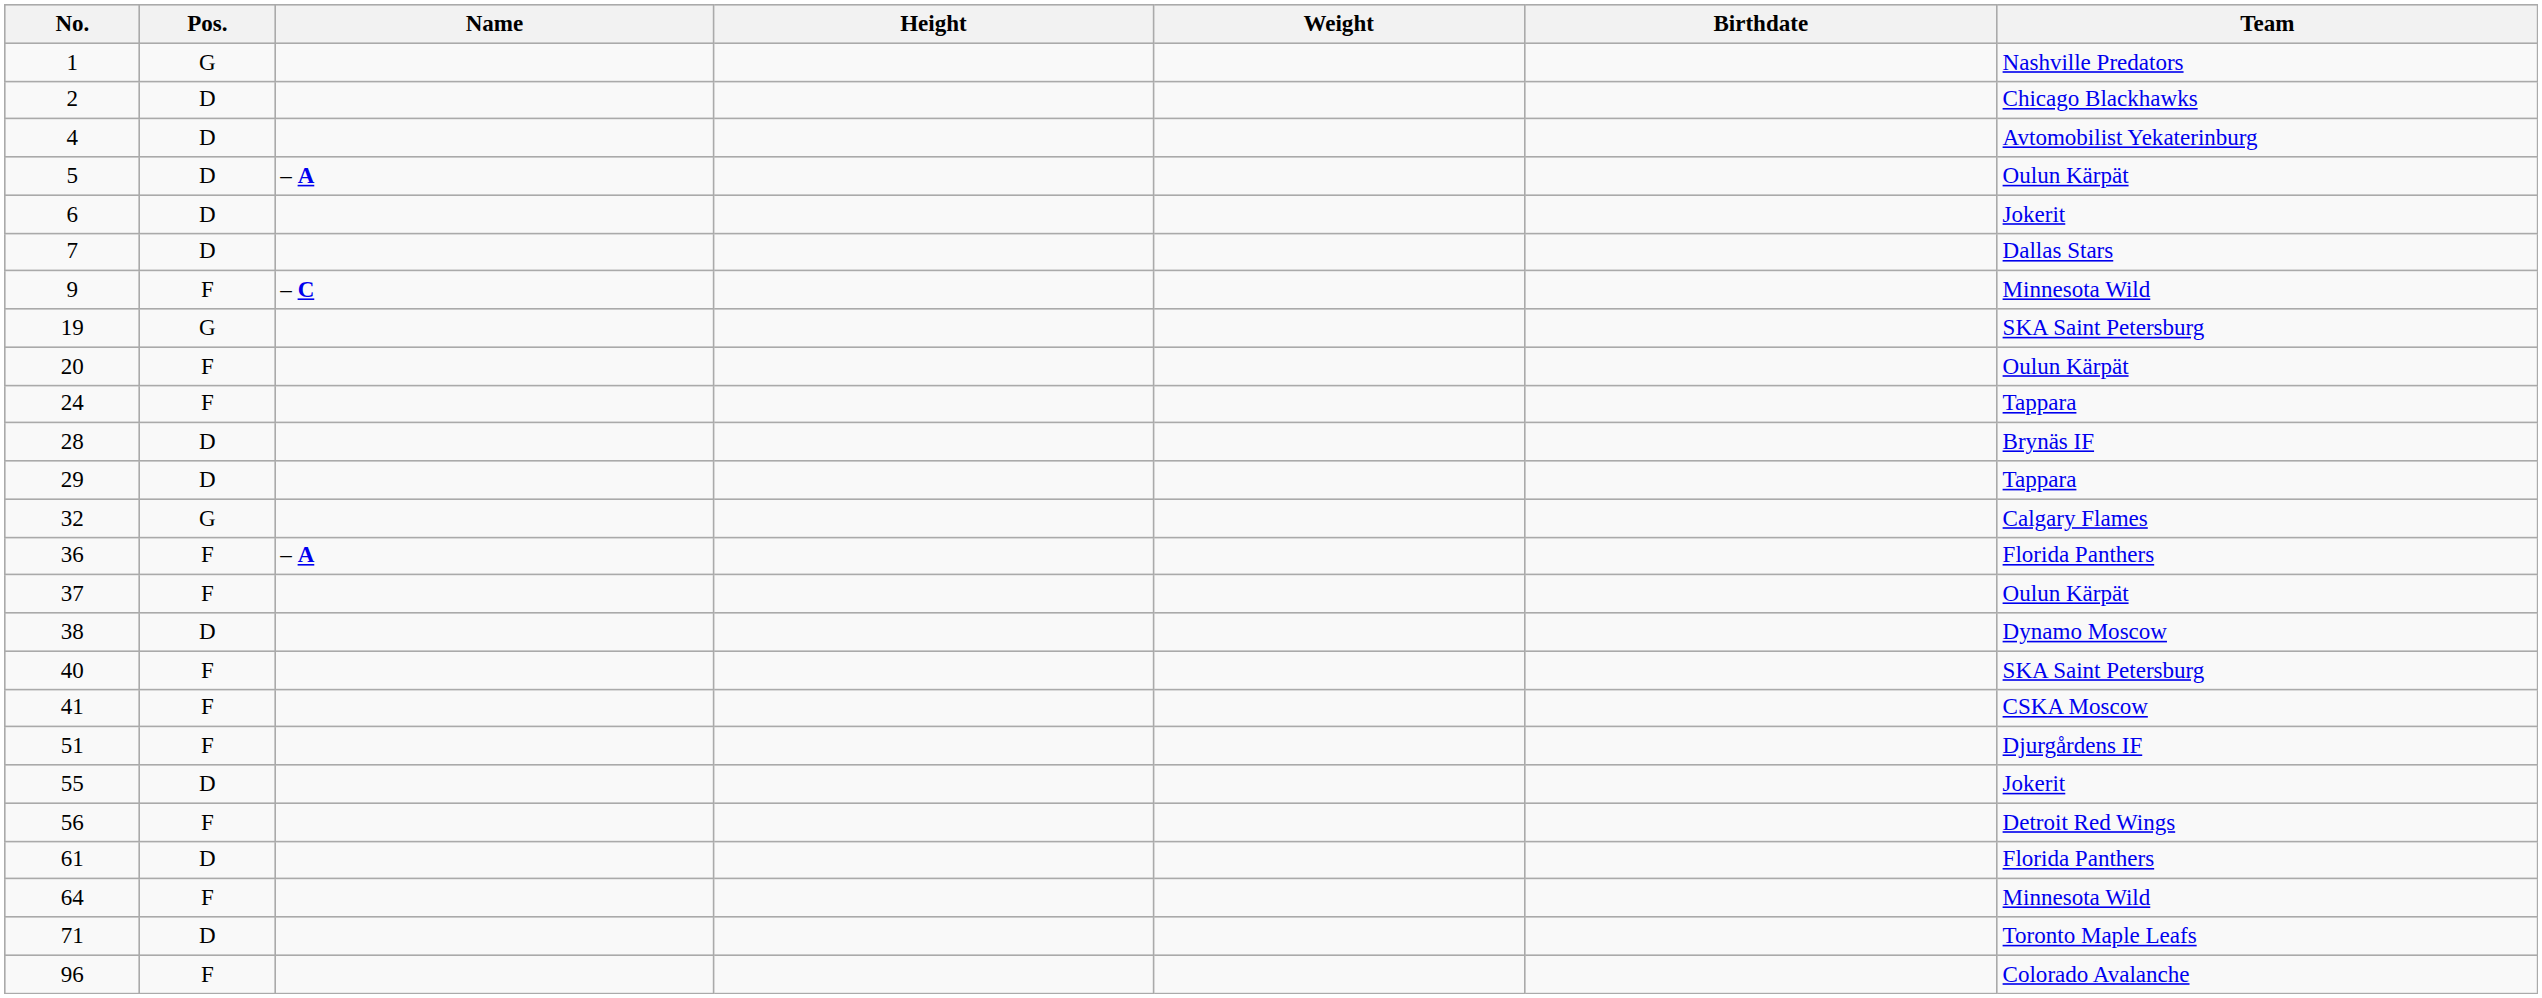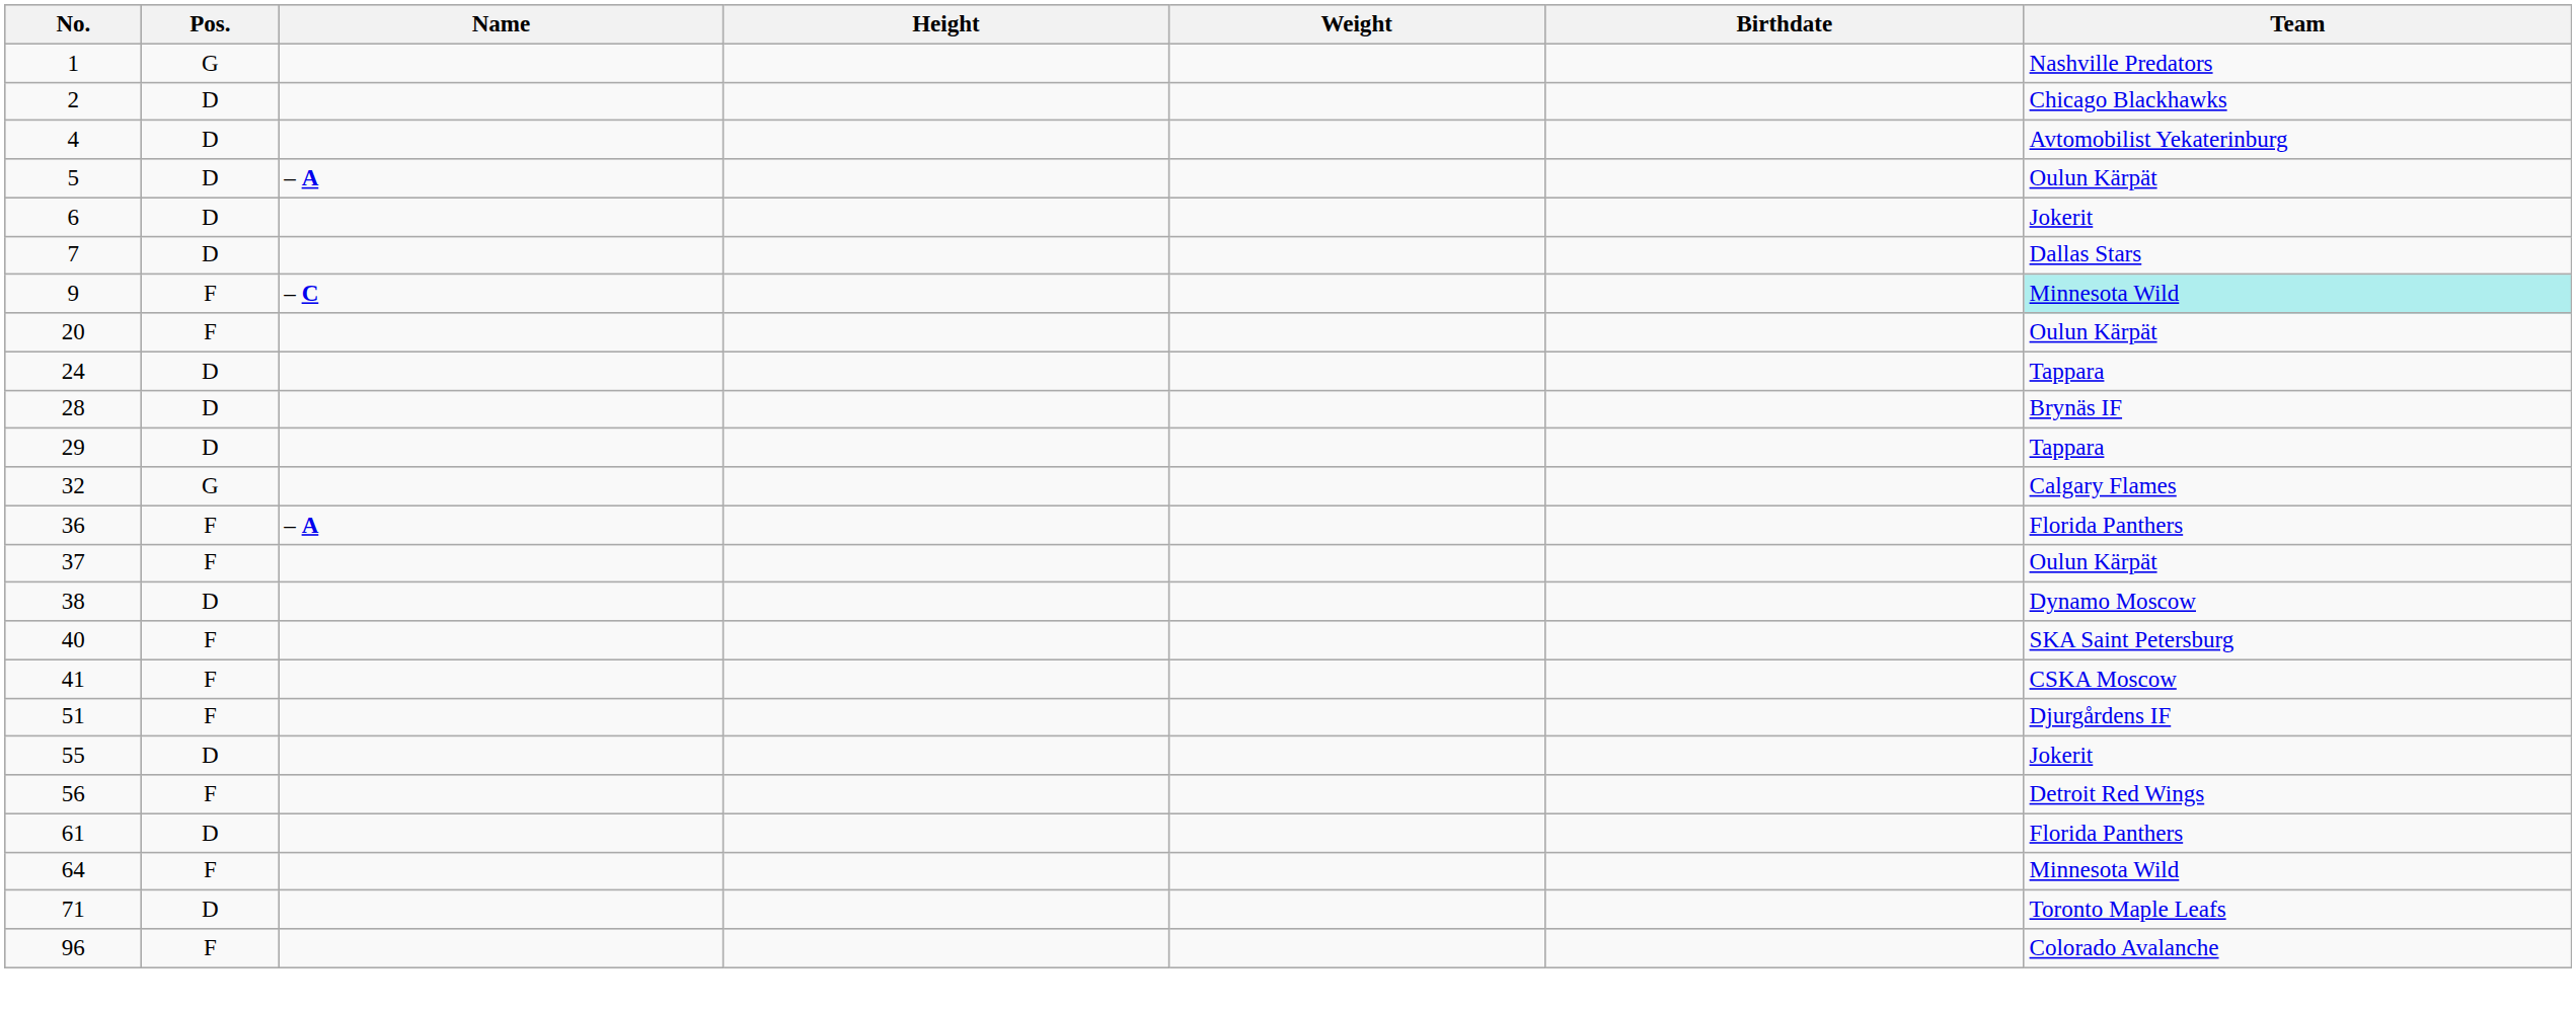9 | Team: no background -> paleturquoise background
- row: 19 | G | SKA Saint Petersburg
24 | Pos.: F -> D
